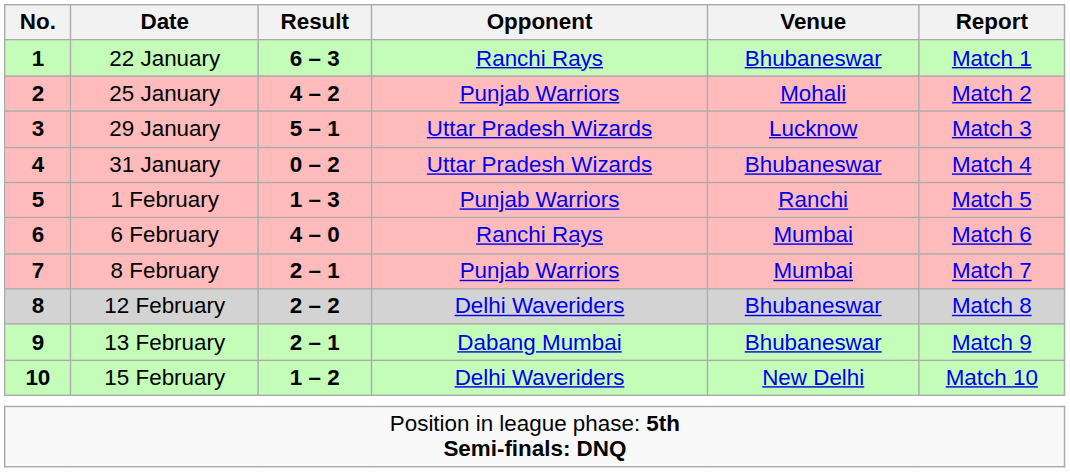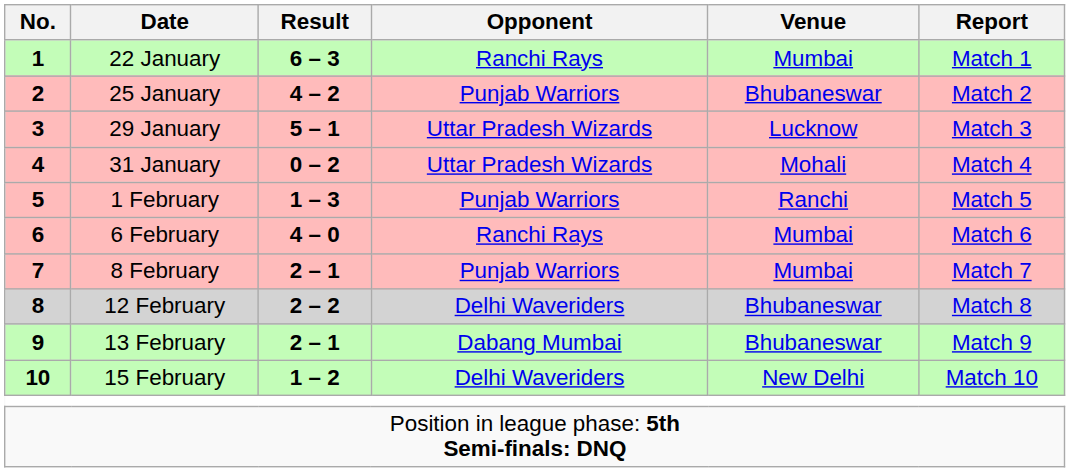22 January | Venue: Bhubaneswar -> Mumbai
25 January | Venue: Mohali -> Bhubaneswar
31 January | Venue: Bhubaneswar -> Mohali
